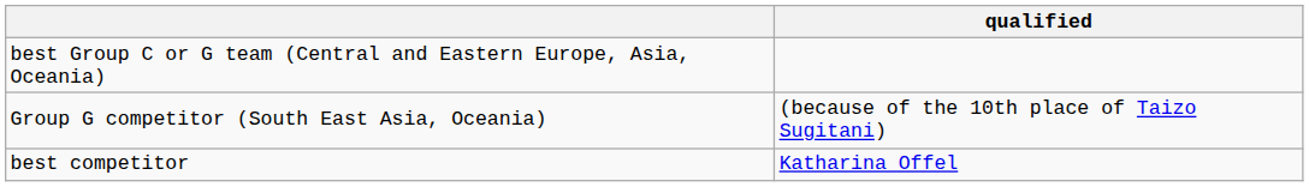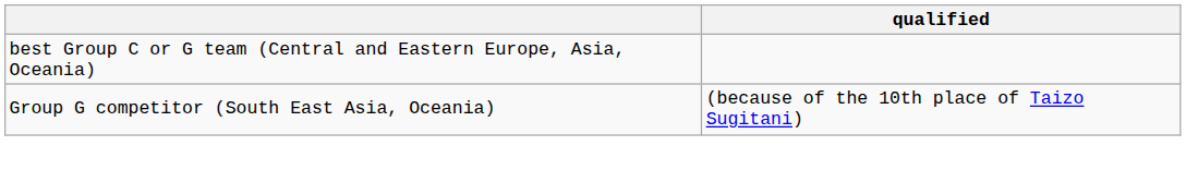- row: best competitor | Katharina Offel
